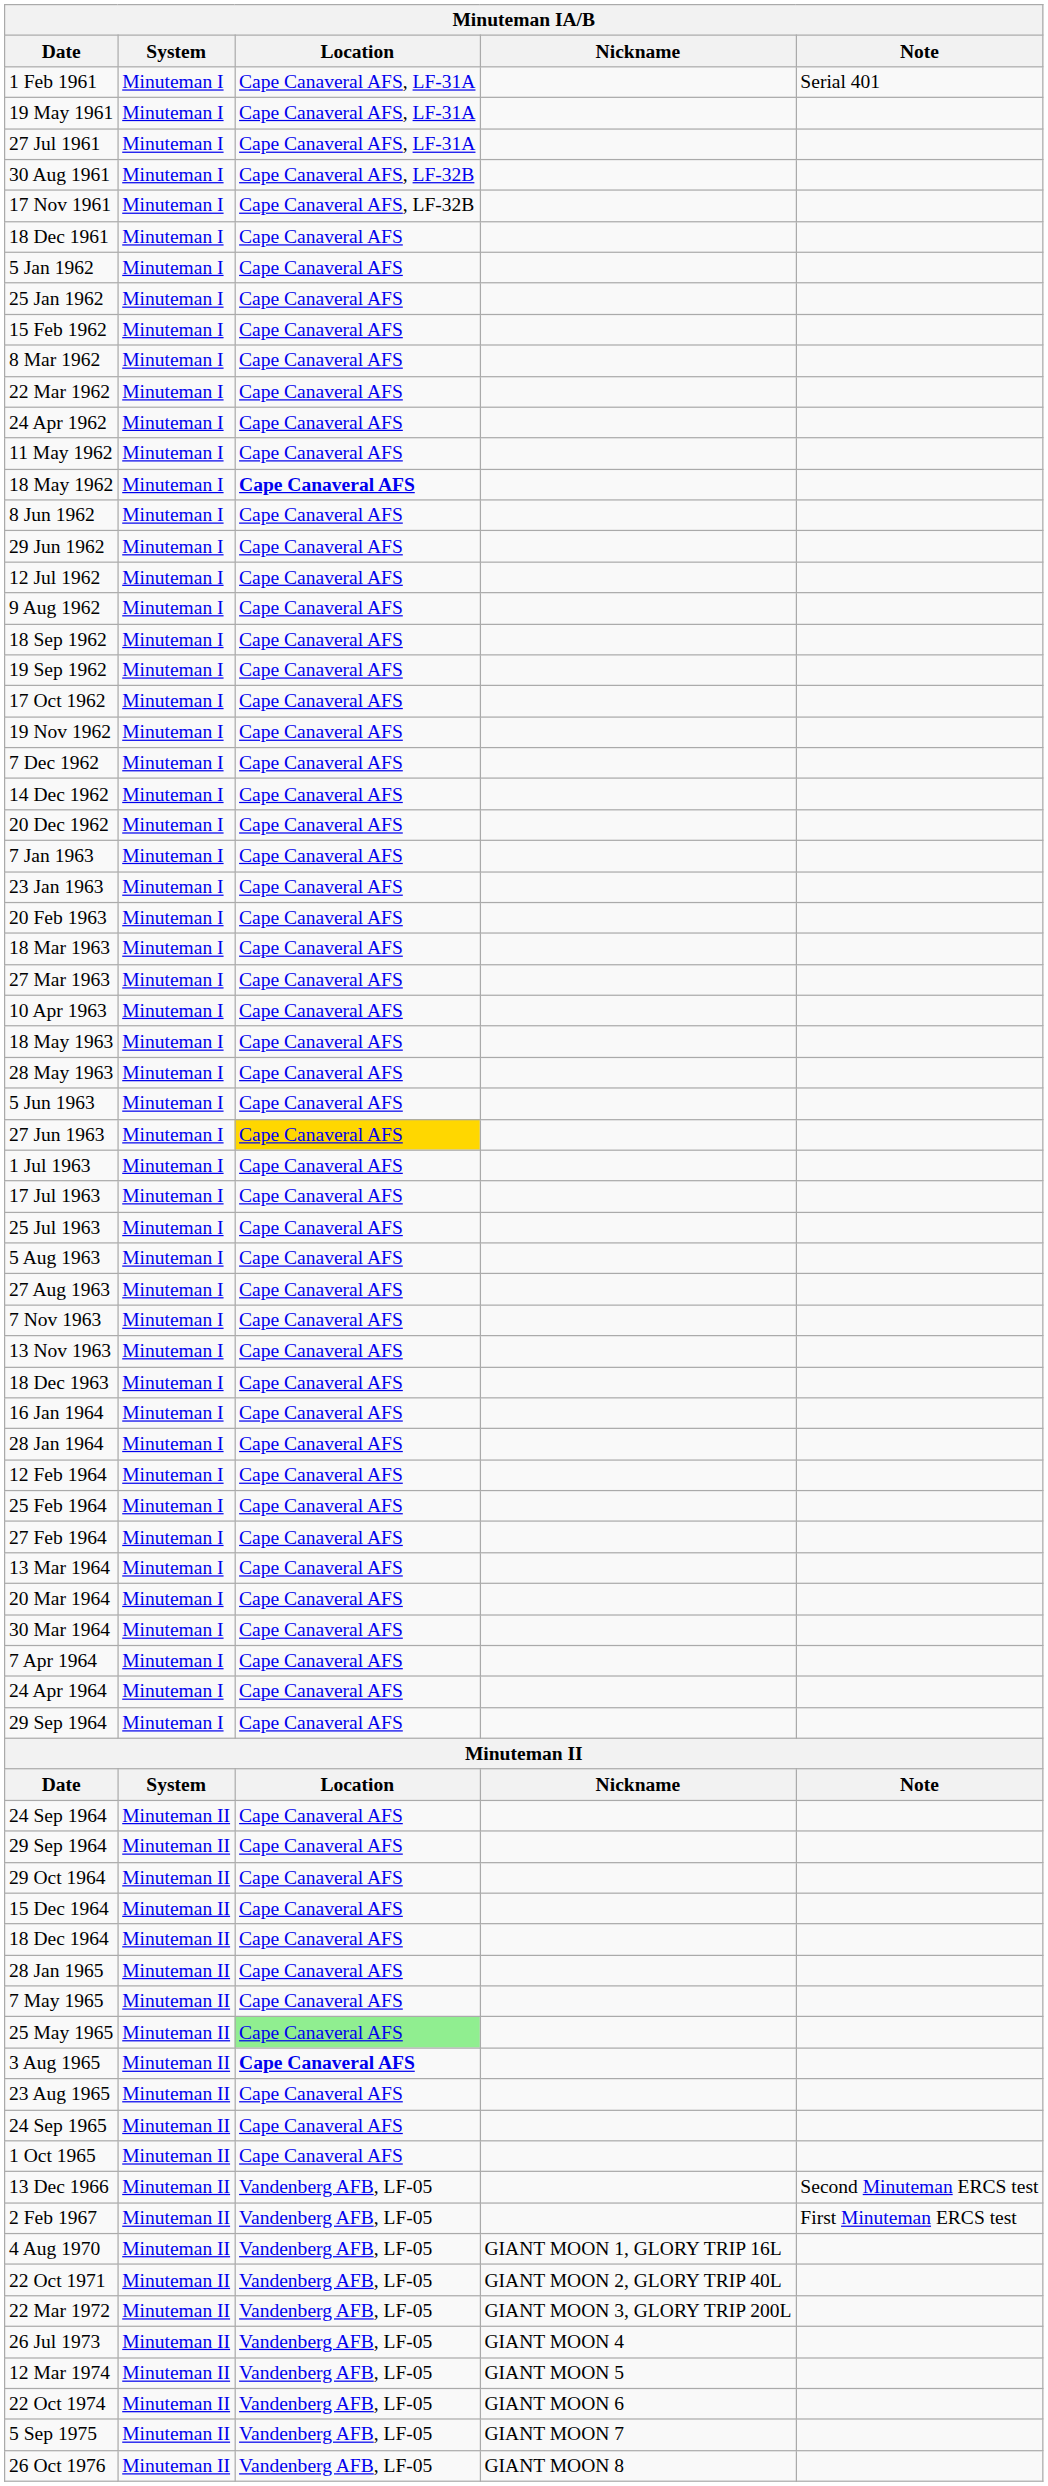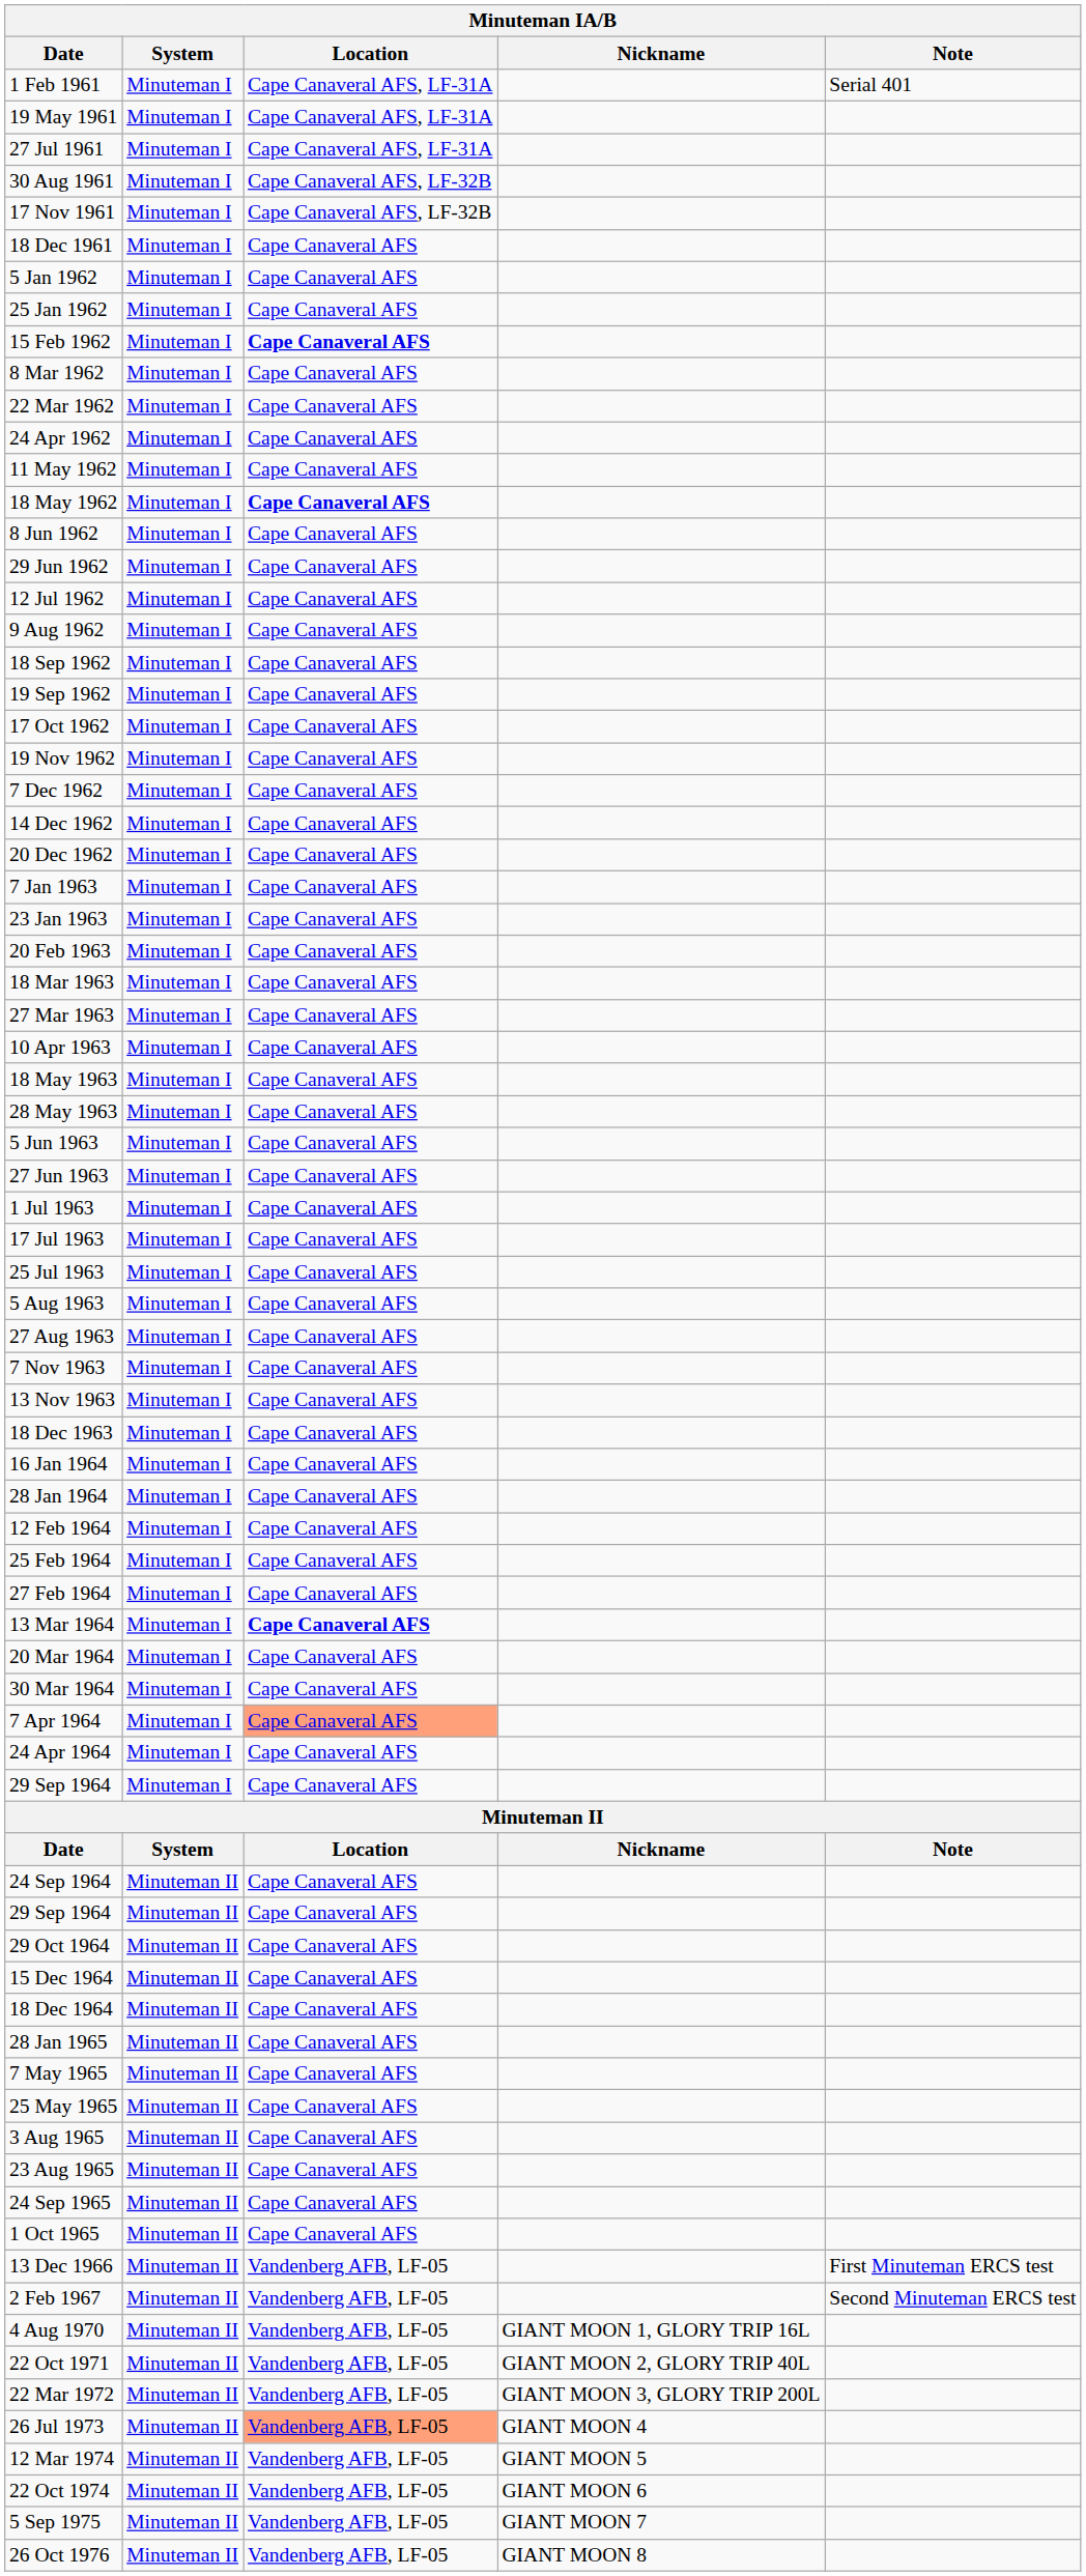15 Feb 1962 | Location: normal -> bold
27 Jun 1963 | Location: gold background -> no background
13 Mar 1964 | Location: normal -> bold
7 Apr 1964 | Location: no background -> lightsalmon background
25 May 1965 | Location: lightgreen background -> no background
3 Aug 1965 | Location: bold -> normal
13 Dec 1966 | Note: Second Minuteman ERCS test -> First Minuteman ERCS test
2 Feb 1967 | Note: First Minuteman ERCS test -> Second Minuteman ERCS test
26 Jul 1973 | Location: no background -> lightsalmon background
